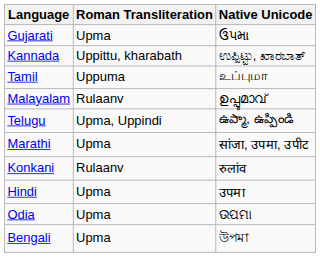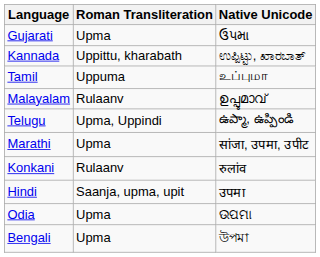Hindi | Roman Transliteration: Upma -> Saanja, upma, upit
